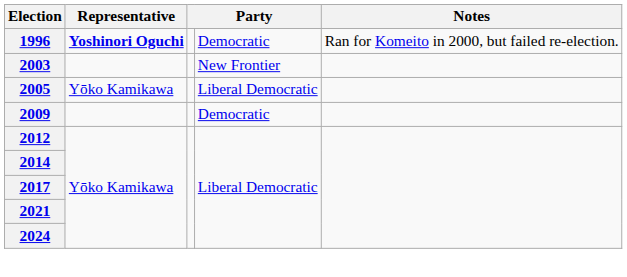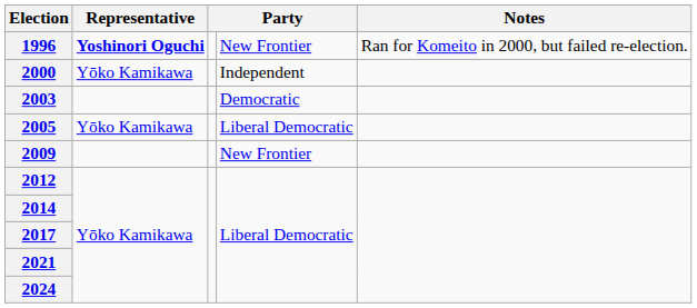1996 | column 4: Democratic -> New Frontier
+ row: 2000 | Yōko Kamikawa | Independent
2003 | column 4: New Frontier -> Democratic
2009 | column 4: Democratic -> New Frontier
